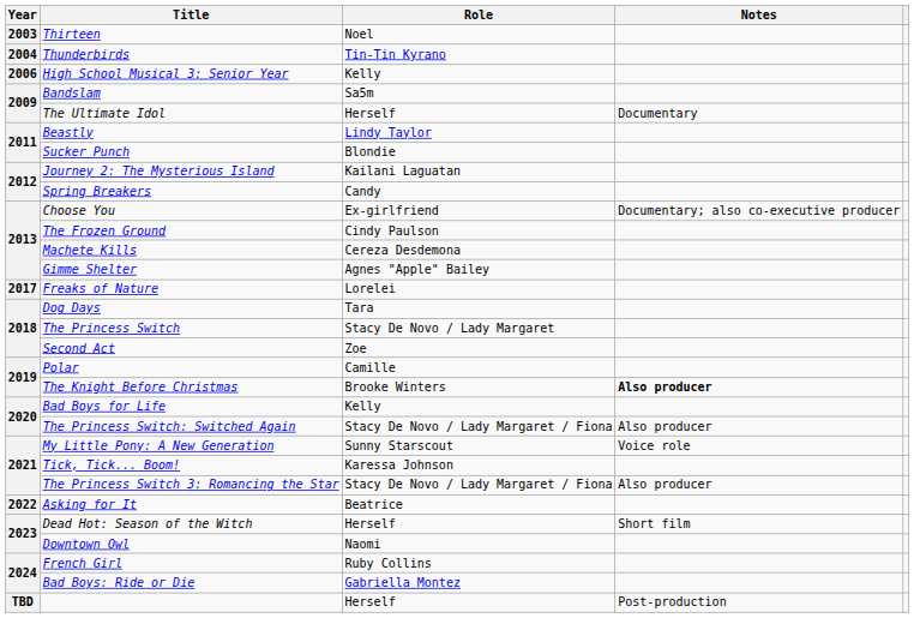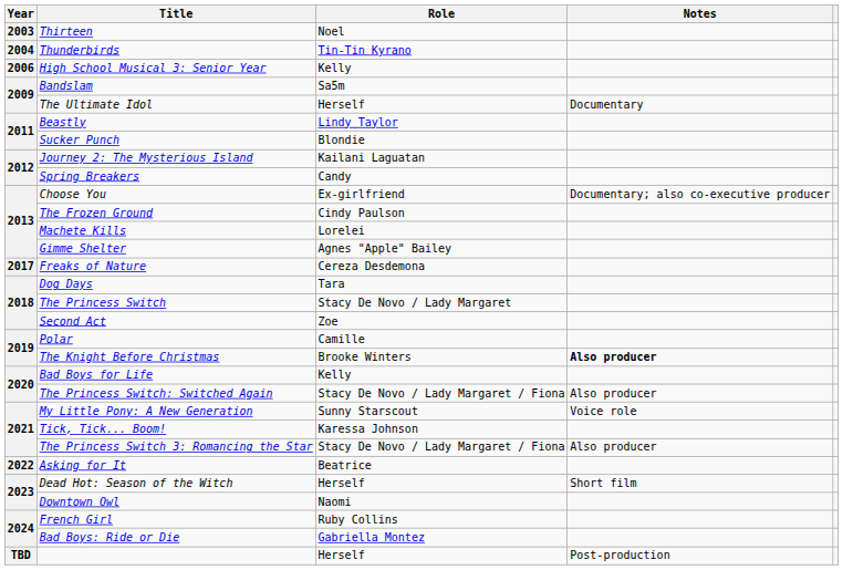Machete Kills | Role: Cereza Desdemona -> Lorelei
Freaks of Nature | Role: Lorelei -> Cereza Desdemona
